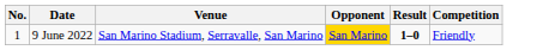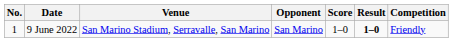+ column: Score | 1–0
9 June 2022 | Opponent: gold background -> no background
